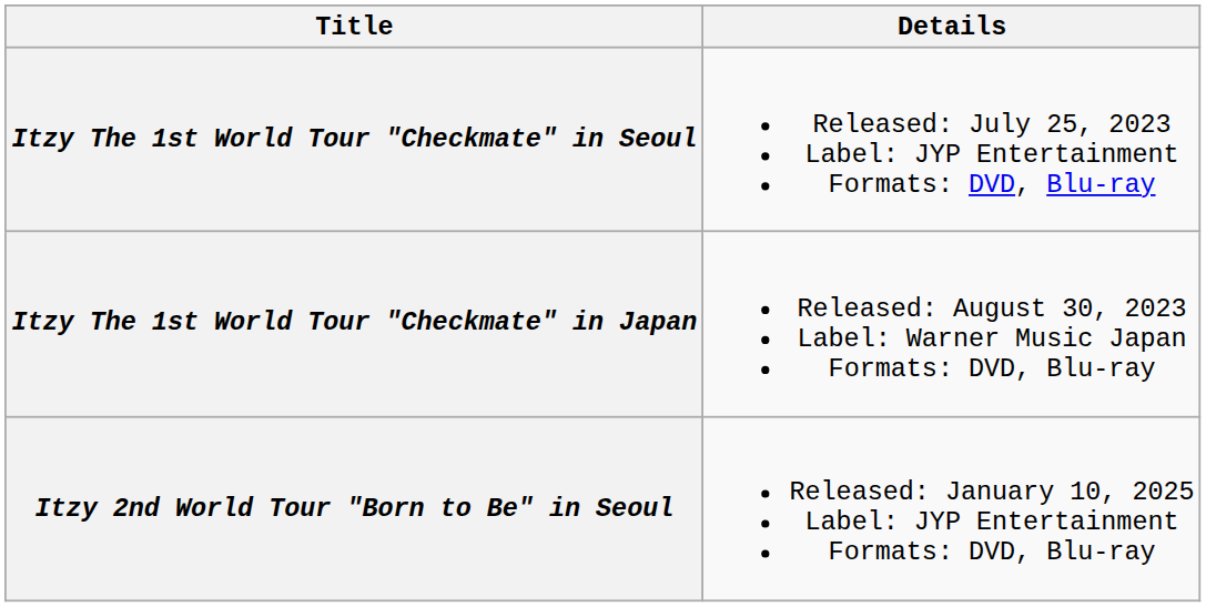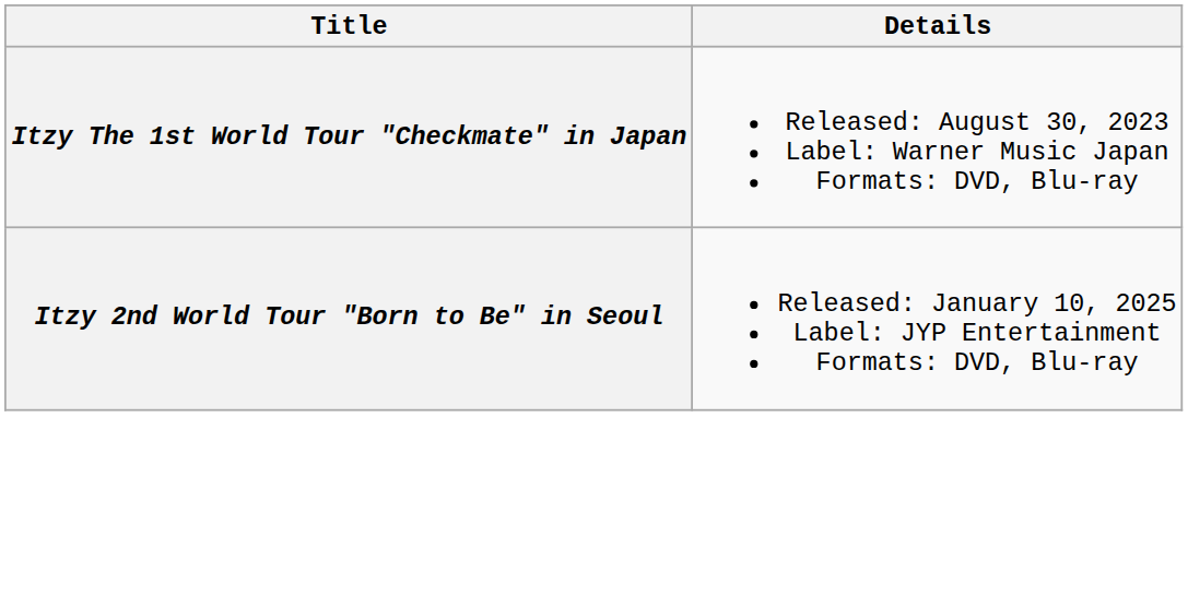- row: Itzy The 1st World Tour "Checkmate" in Seoul | Released: July 25, 2023 Label: JYP Entertainment Formats: DVD, Blu-ray
